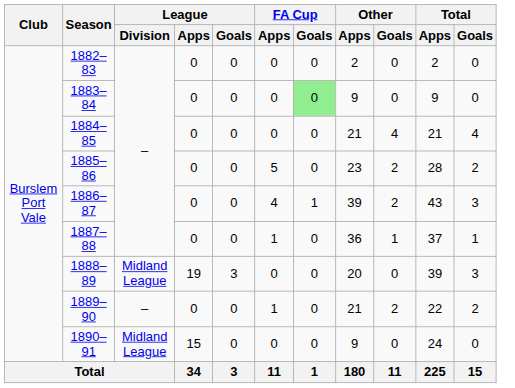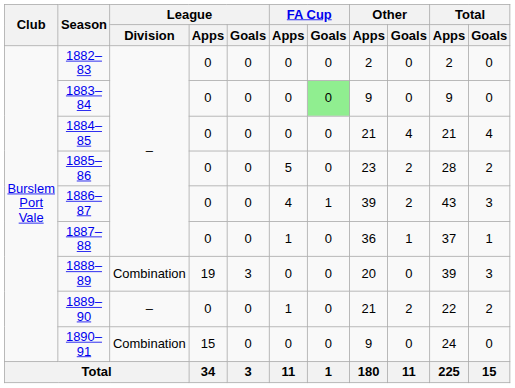1888–89 | League / Division: Midland League -> Combination
1890–91 | League / Division: Midland League -> Combination
